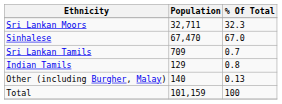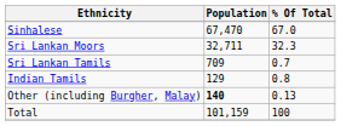rows swapped: Sinhalese <-> Sri Lankan Moors
Other (including Burgher, Malay) | Population: normal -> bold
